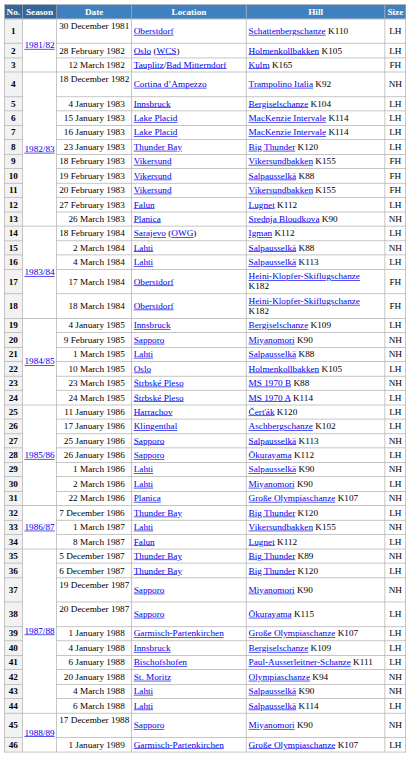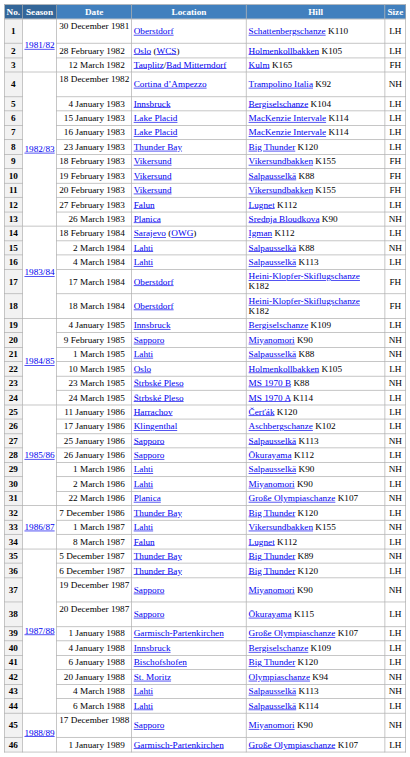41 | Hill: Paul-Ausserleitner-Schanze K111 -> Big Thunder K120
43 | Hill: Salpausselkä K90 -> Salpausselkä K113
